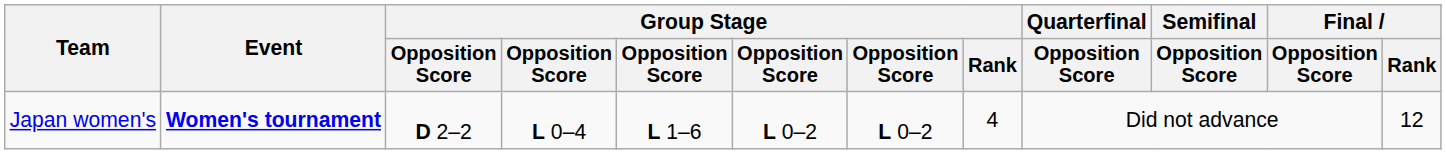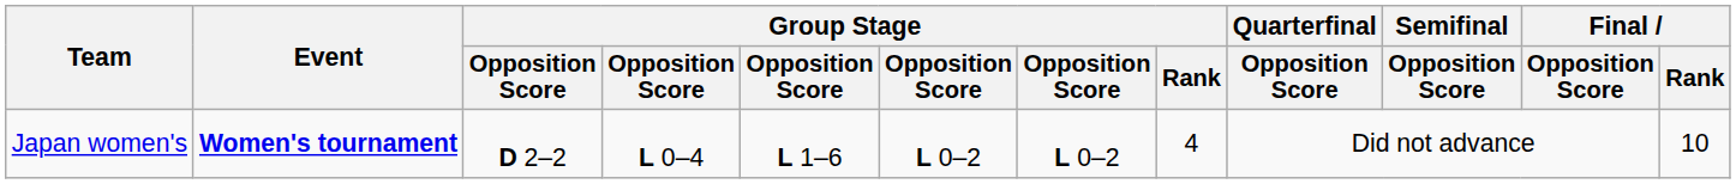Japan women's | Final / Rank: 12 -> 10
